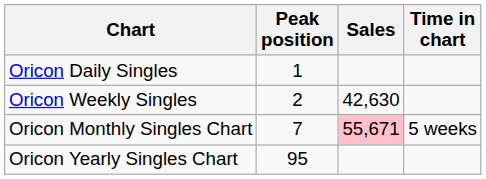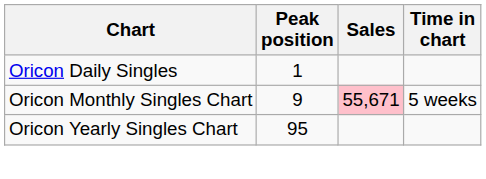- row: Oricon Weekly Singles | 2 | 42,630
Oricon Monthly Singles Chart | Peak position: 7 -> 9
